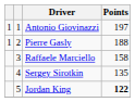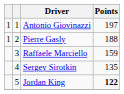Raffaele Marciello | Points: 158 -> 159
